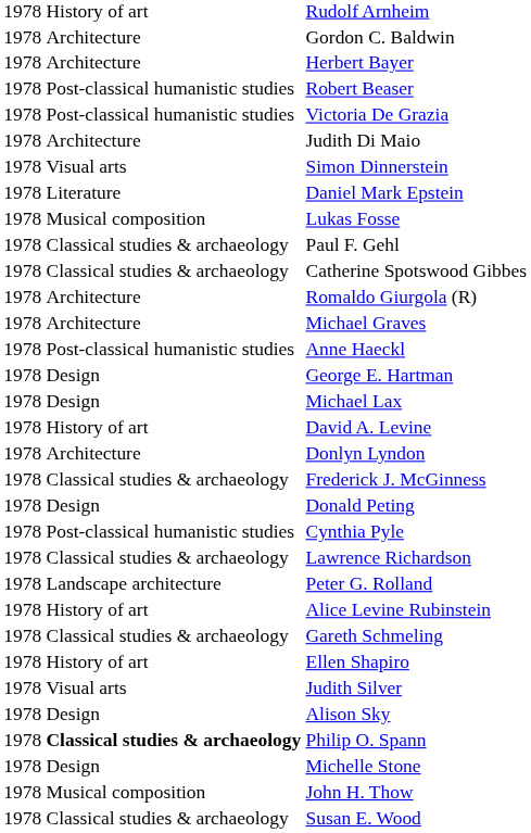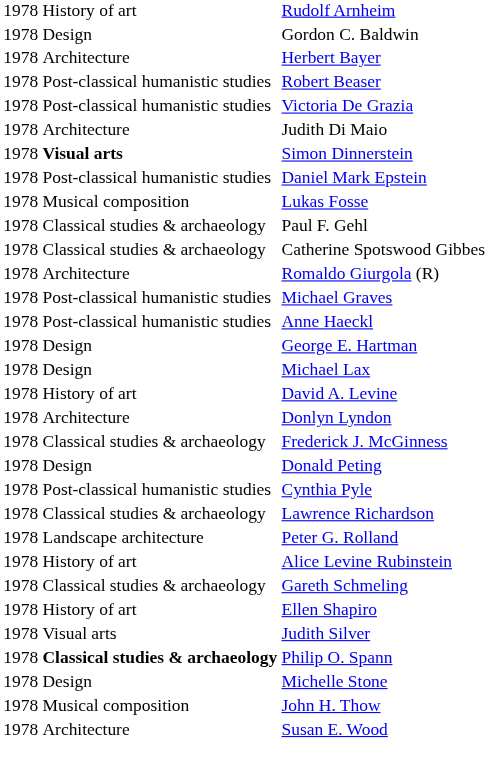Gordon C. Baldwin | column 2: Architecture -> Design
Simon Dinnerstein | column 2: normal -> bold
Daniel Mark Epstein | column 2: Literature -> Post-classical humanistic studies
Michael Graves | column 2: Architecture -> Post-classical humanistic studies
- row: 1978 | Design | Alison Sky
Susan E. Wood | column 2: Classical studies & archaeology -> Architecture
